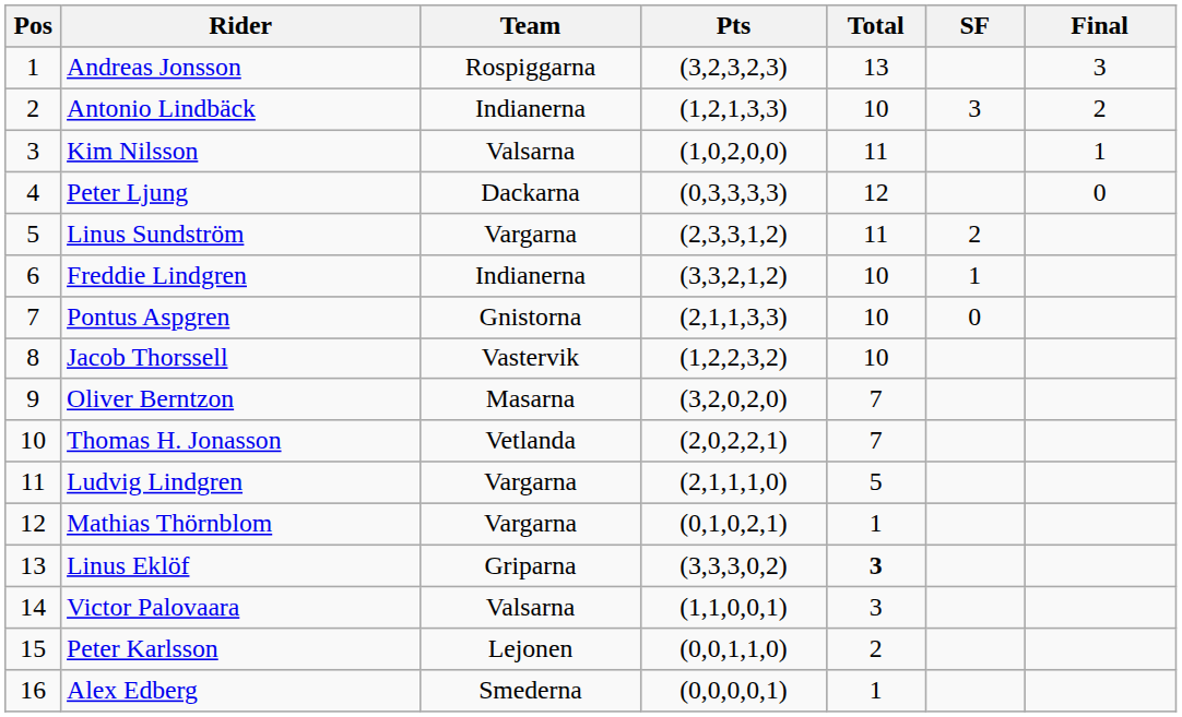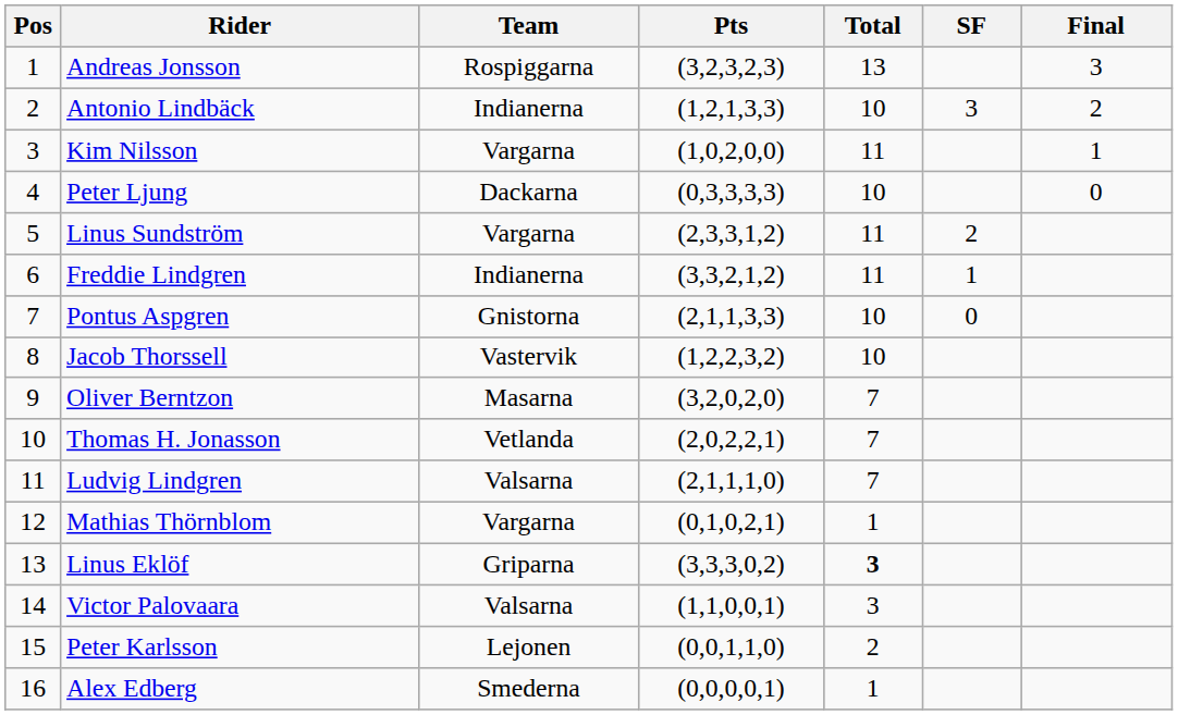Kim Nilsson | Team: Valsarna -> Vargarna
Peter Ljung | Total: 12 -> 10
Freddie Lindgren | Total: 10 -> 11
Ludvig Lindgren | Team: Vargarna -> Valsarna
Ludvig Lindgren | Total: 5 -> 7
